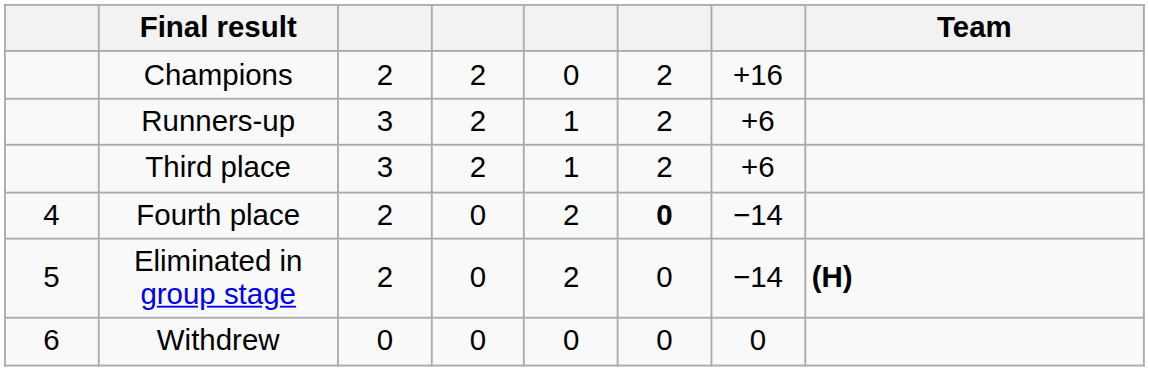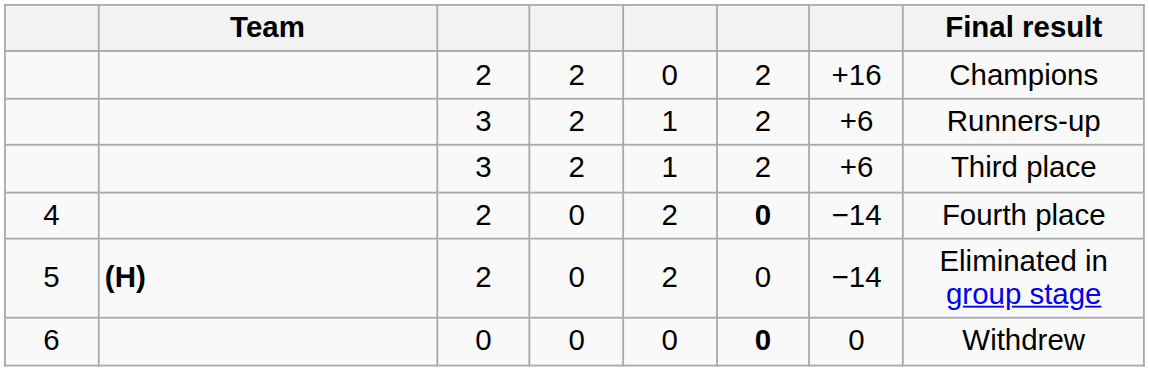columns swapped: Team <-> Final result
6 | column 6: normal -> bold
